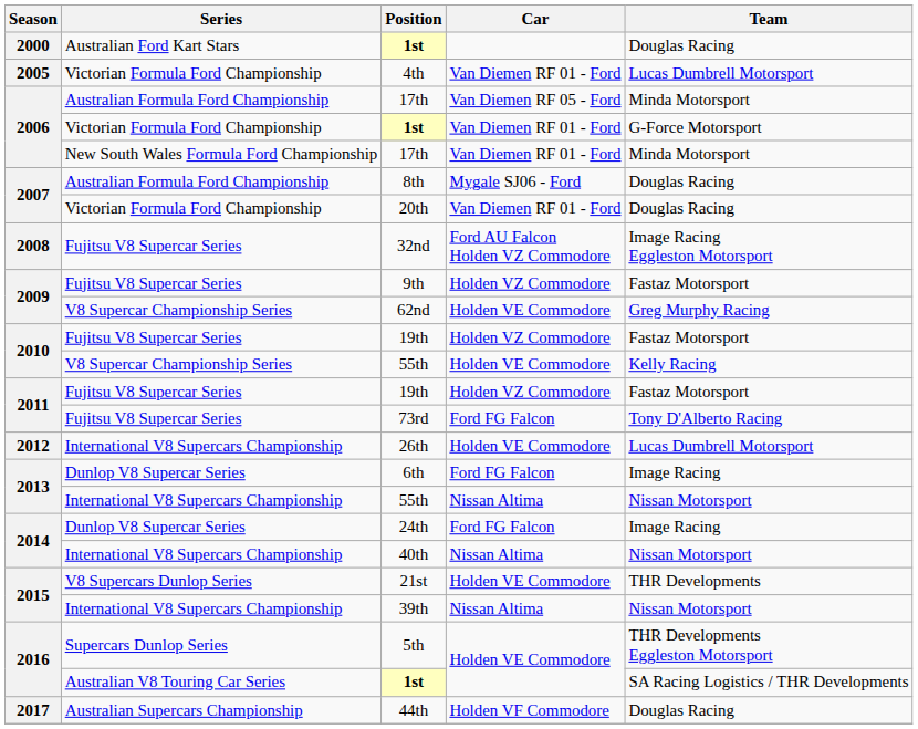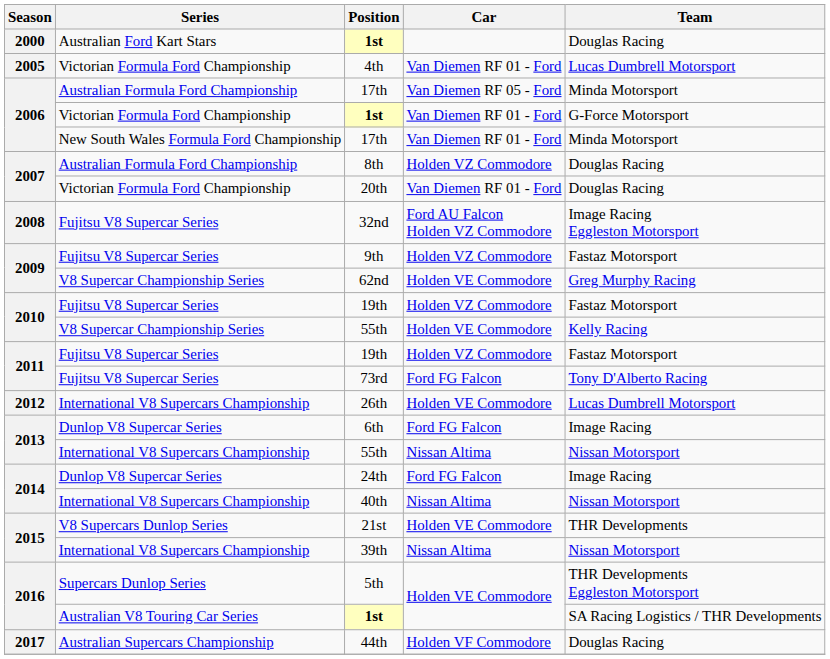8th | Car: Mygale SJ06 - Ford -> Holden VZ Commodore
